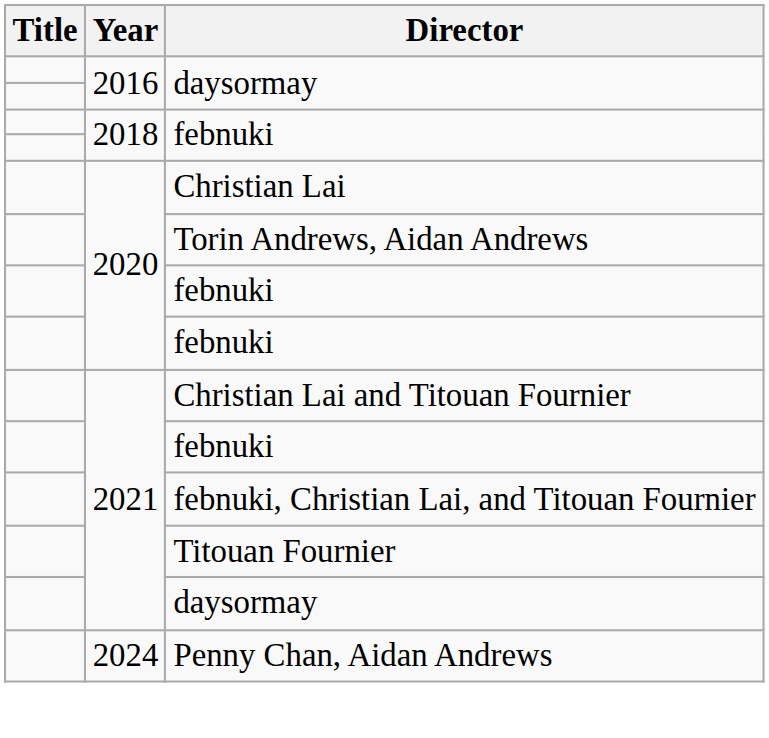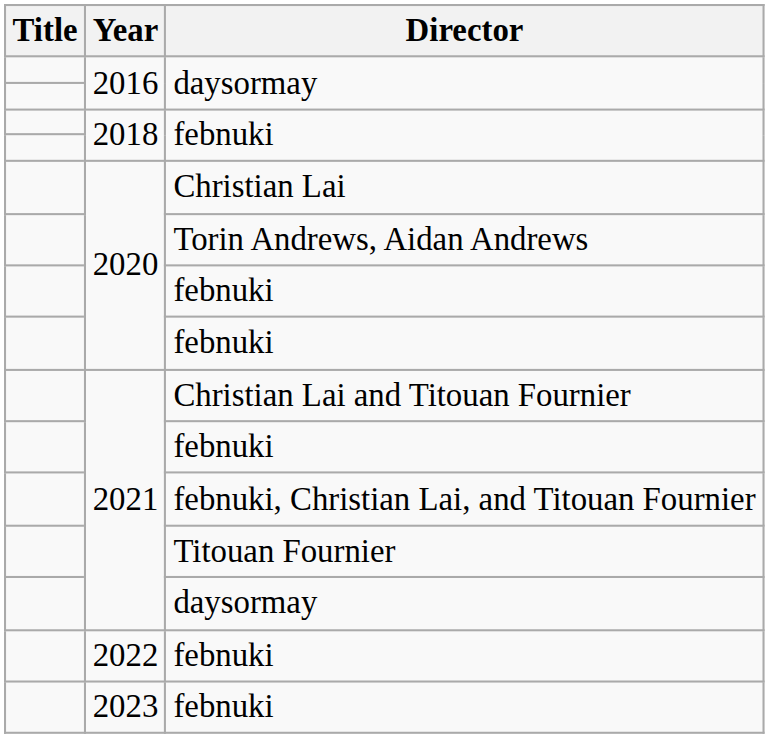+ row: 2022 | febnuki
+ row: 2023 | febnuki
- row: 2024 | Penny Chan, Aidan Andrews
